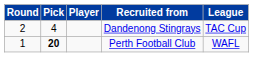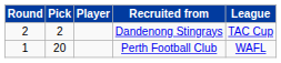Dandenong Stingrays | Pick: 4 -> 2
Perth Football Club | Pick: bold -> normal
